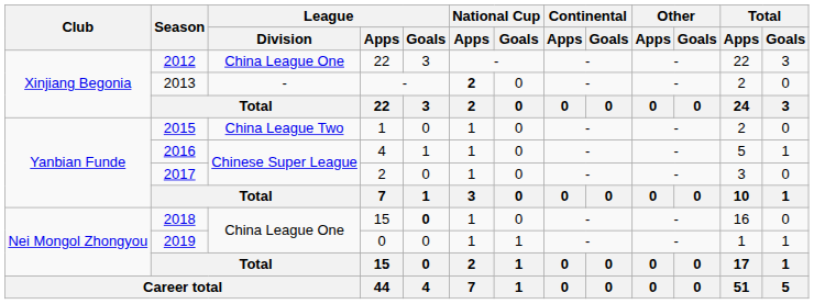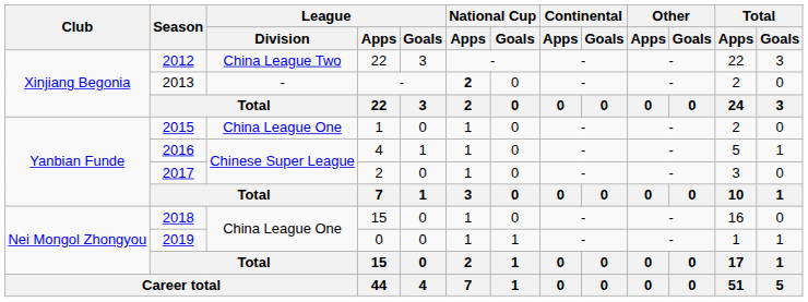2012 | League / Division: China League One -> China League Two
2015 | League / Division: China League Two -> China League One
2018 | League / Goals: bold -> normal
